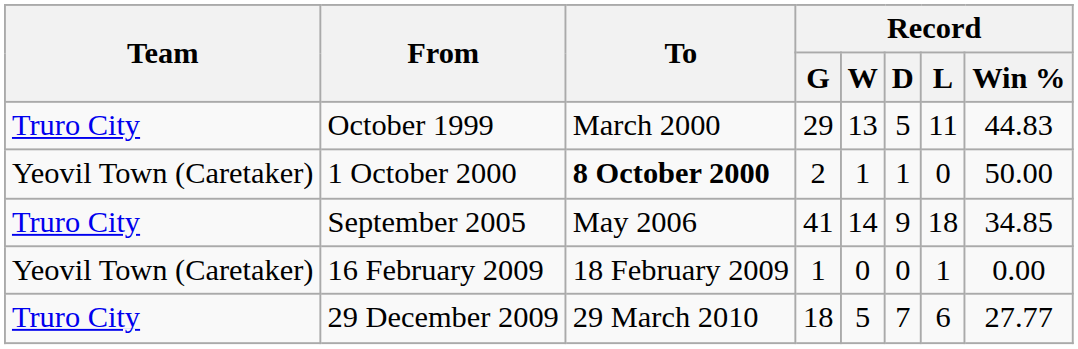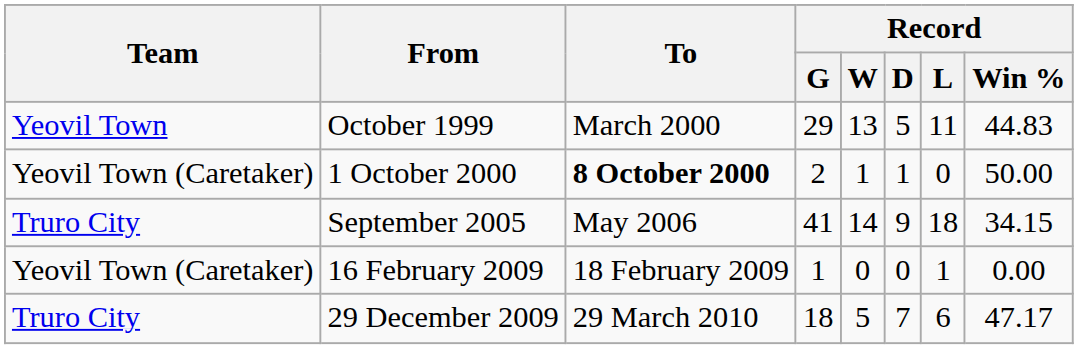October 1999 | Team: Truro City -> Yeovil Town
September 2005 | Record / Win %: 34.85 -> 34.15
29 December 2009 | Record / Win %: 27.77 -> 47.17
